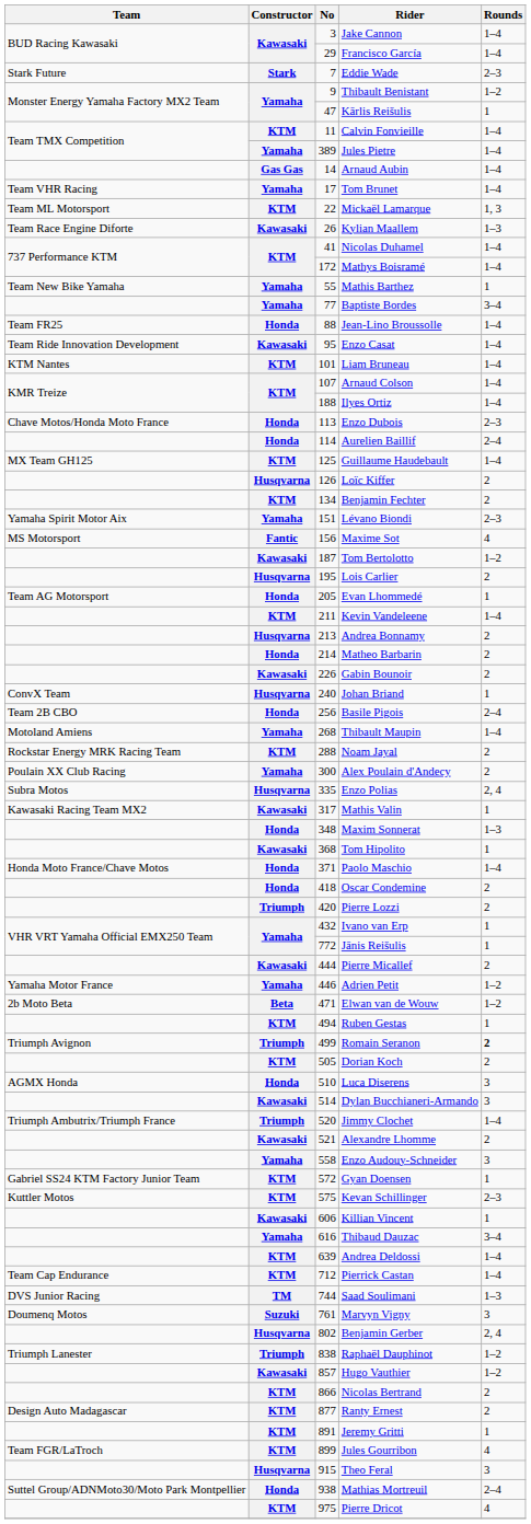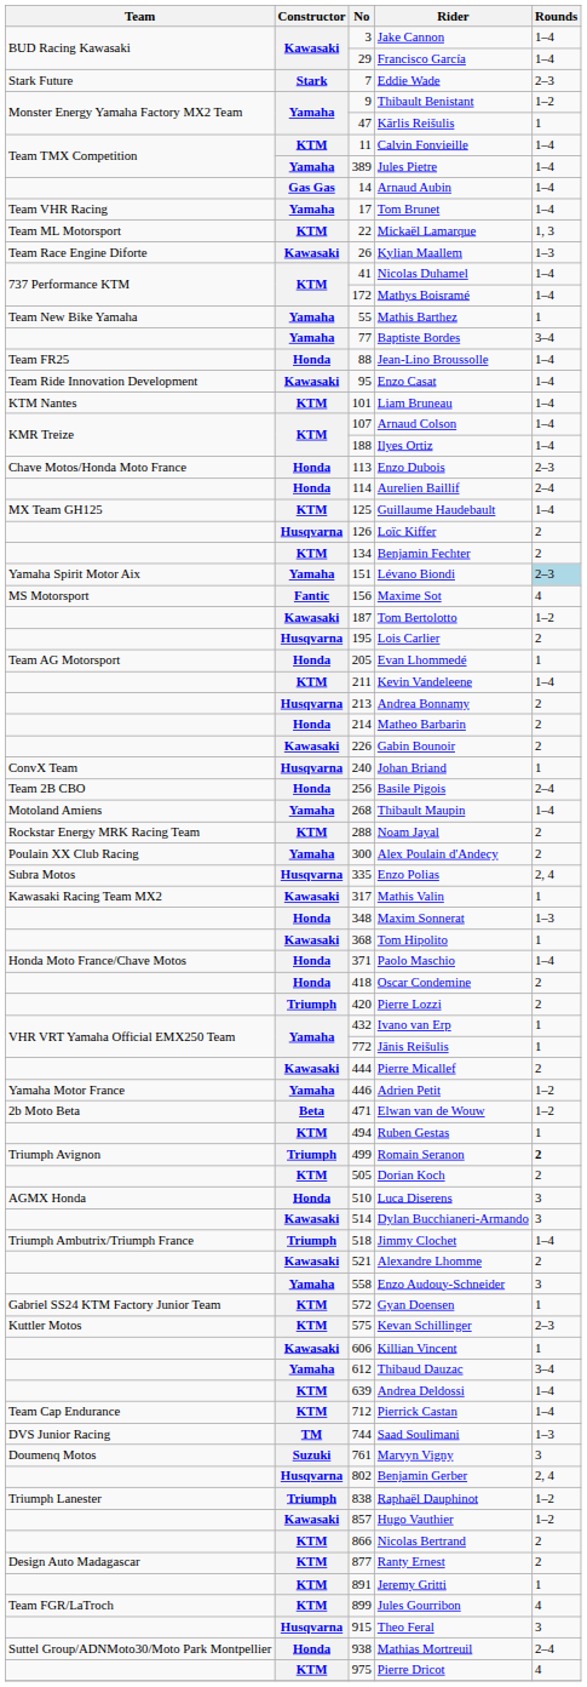Lévano Biondi | Rounds: no background -> lightblue background
Jimmy Clochet | No: 520 -> 518
Thibaud Dauzac | No: 616 -> 612
